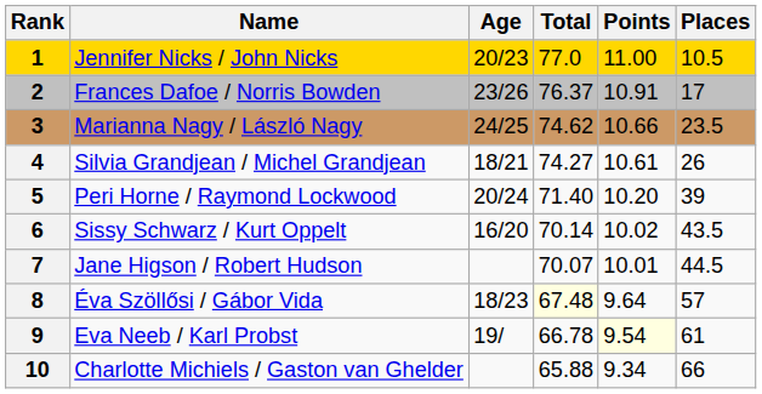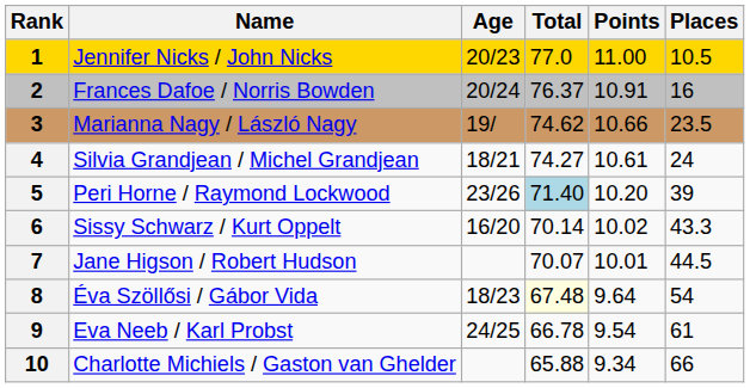Frances Dafoe / Norris Bowden | Age: 23/26 -> 20/24
Frances Dafoe / Norris Bowden | Places: 17 -> 16
Marianna Nagy / László Nagy | Age: 24/25 -> 19/
Silvia Grandjean / Michel Grandjean | Places: 26 -> 24
Peri Horne / Raymond Lockwood | Age: 20/24 -> 23/26
Peri Horne / Raymond Lockwood | Total: no background -> lightblue background
Sissy Schwarz / Kurt Oppelt | Places: 43.5 -> 43.3
Éva Szöllősi / Gábor Vida | Places: 57 -> 54
Eva Neeb / Karl Probst | Age: 19/ -> 24/25
Eva Neeb / Karl Probst | Points: lightyellow background -> no background
